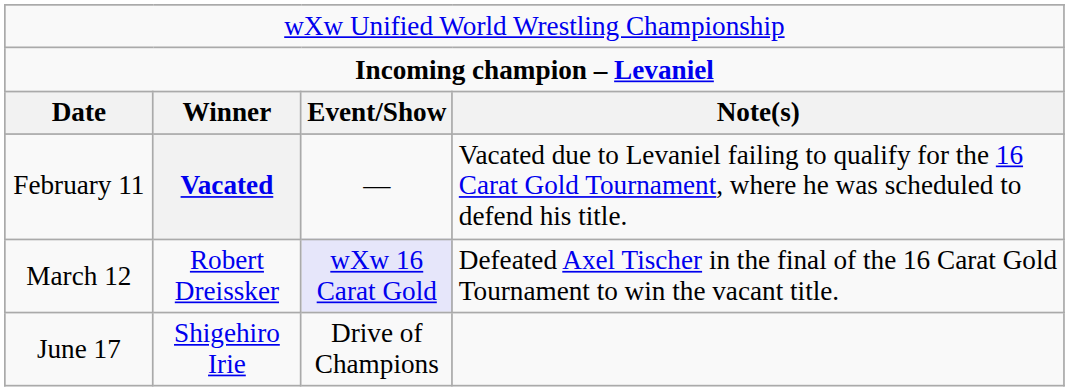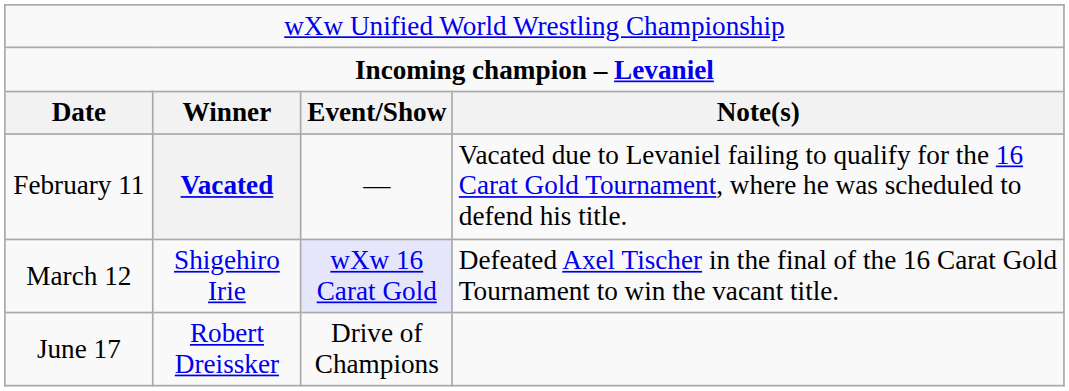March 12 | column 2: Robert Dreissker -> Shigehiro Irie
June 17 | column 2: Shigehiro Irie -> Robert Dreissker
